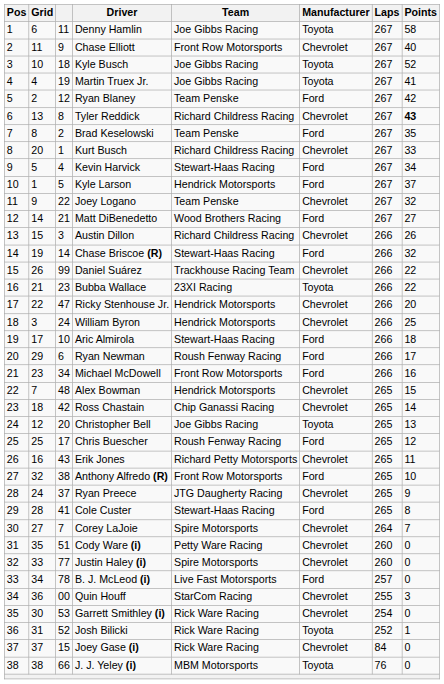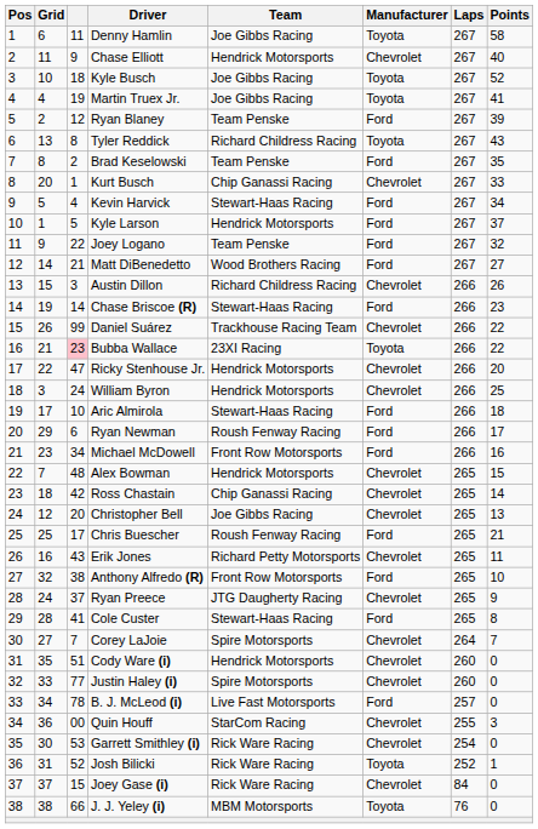Chase Elliott | Team: Front Row Motorsports -> Hendrick Motorsports
Ryan Blaney | Points: 42 -> 39
Tyler Reddick | Manufacturer: Chevrolet -> Toyota
Tyler Reddick | Points: bold -> normal
Kurt Busch | Team: Richard Childress Racing -> Chip Ganassi Racing
Joey Logano | Manufacturer: Chevrolet -> Ford
Chase Briscoe (R) | Points: 32 -> 23
Bubba Wallace | column 3: no background -> pink background
Christopher Bell | Manufacturer: Toyota -> Chevrolet
Chris Buescher | Points: 12 -> 21
Cody Ware (i) | Team: Petty Ware Racing -> Hendrick Motorsports
